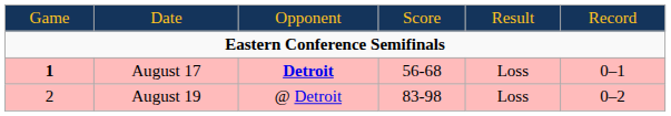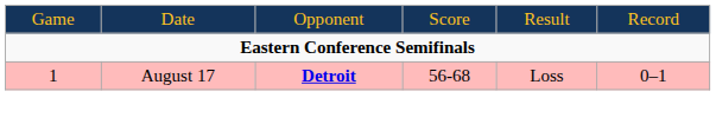August 17 | column 1: bold -> normal
- row: 2 | August 19 | @ Detroit | 83-98 | Loss | 0–2
